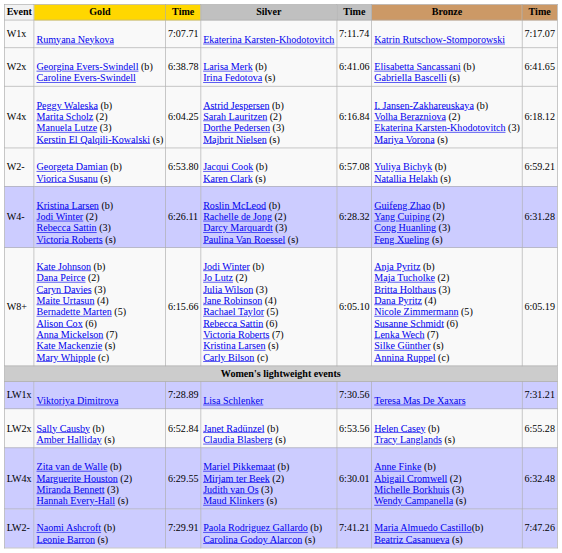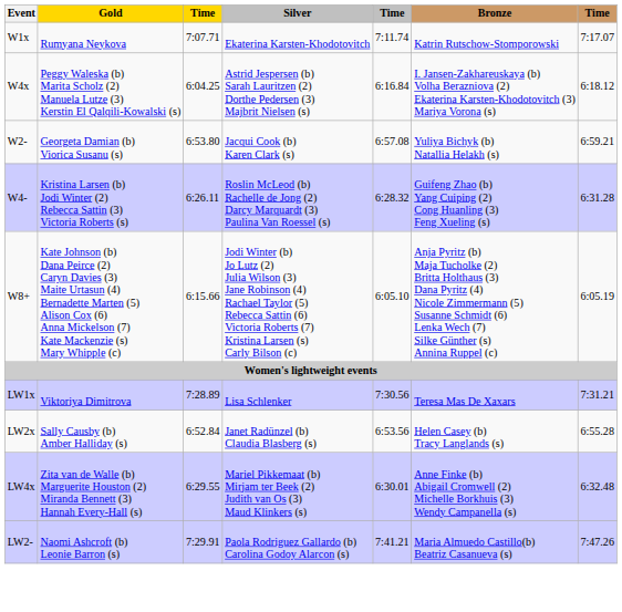- row: W2x | Georgina Evers-Swindell (b) Caroline Evers-Swindell | 6:38.78 | Larisa Merk (b) Irina Fedotova (s) | 6:41.06 | Elisabetta Sancassani (b) Gabriella Bascelli (s) | 6:41.65
